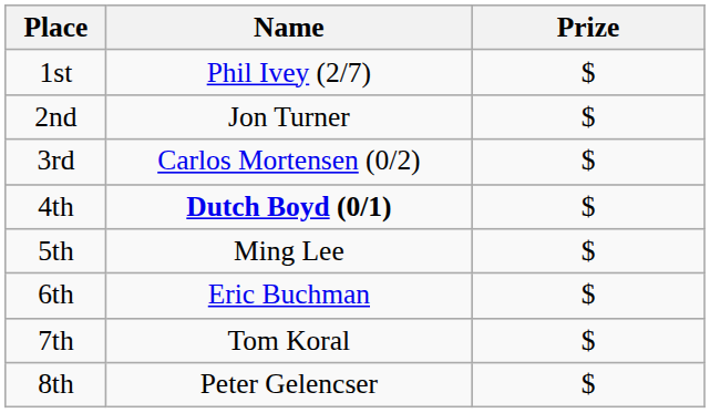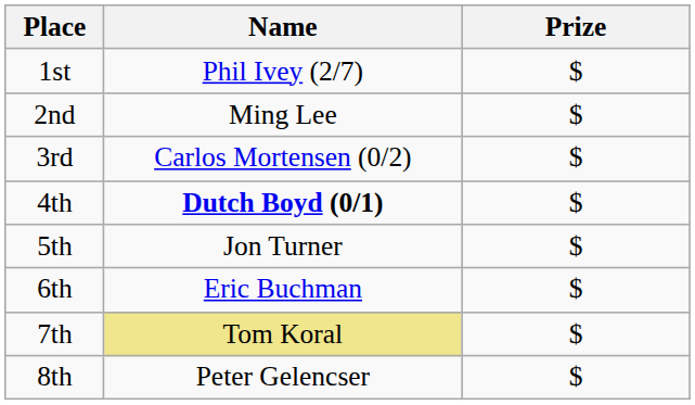2nd | Name: Jon Turner -> Ming Lee
5th | Name: Ming Lee -> Jon Turner
7th | Name: no background -> khaki background
